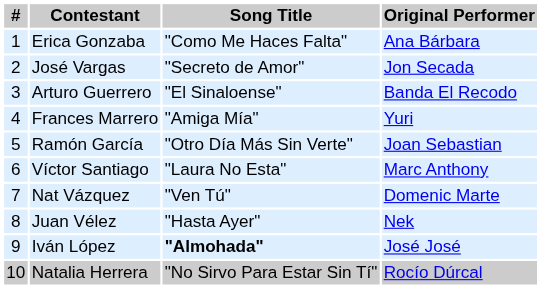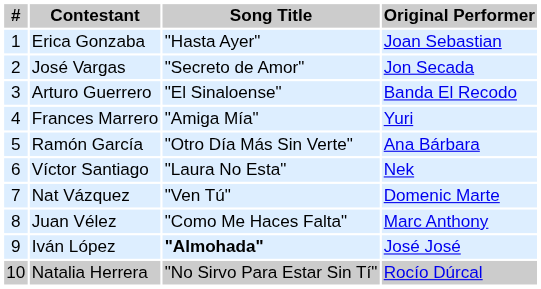Erica Gonzaba | Song Title: "Como Me Haces Falta" -> "Hasta Ayer"
Erica Gonzaba | Original Performer: Ana Bárbara -> Joan Sebastian
Ramón García | Original Performer: Joan Sebastian -> Ana Bárbara
Víctor Santiago | Original Performer: Marc Anthony -> Nek
Juan Vélez | Song Title: "Hasta Ayer" -> "Como Me Haces Falta"
Juan Vélez | Original Performer: Nek -> Marc Anthony
